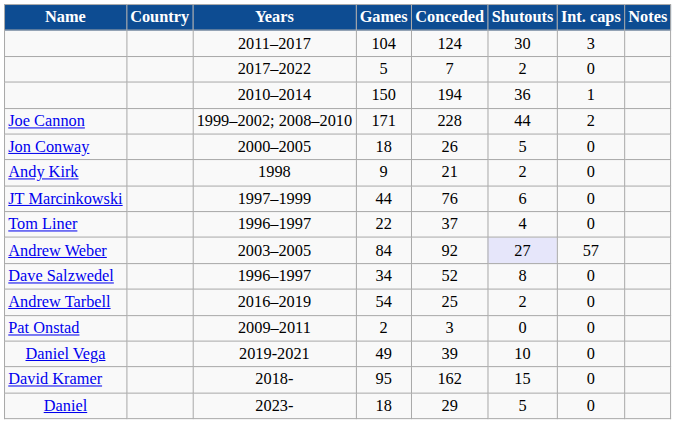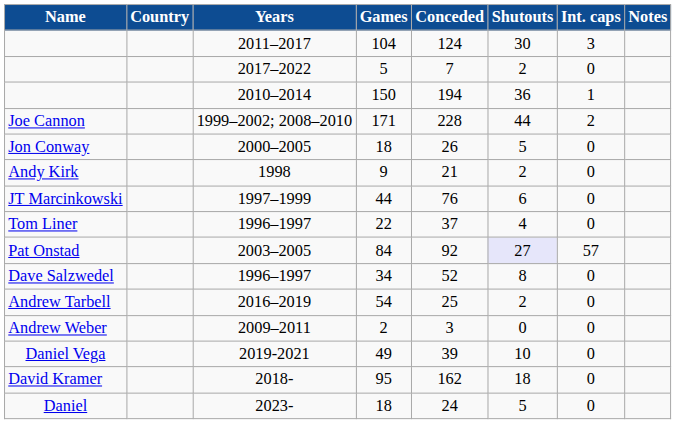2003–2005 | Name: Andrew Weber -> Pat Onstad
2009–2011 | Name: Pat Onstad -> Andrew Weber
2018- | Shutouts: 15 -> 18
2023- | Conceded: 29 -> 24
